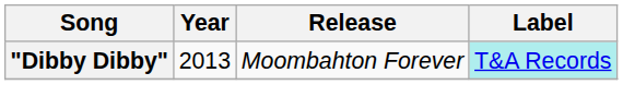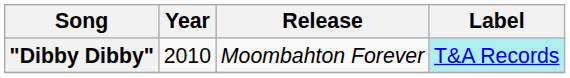"Dibby Dibby" | Year: 2013 -> 2010
